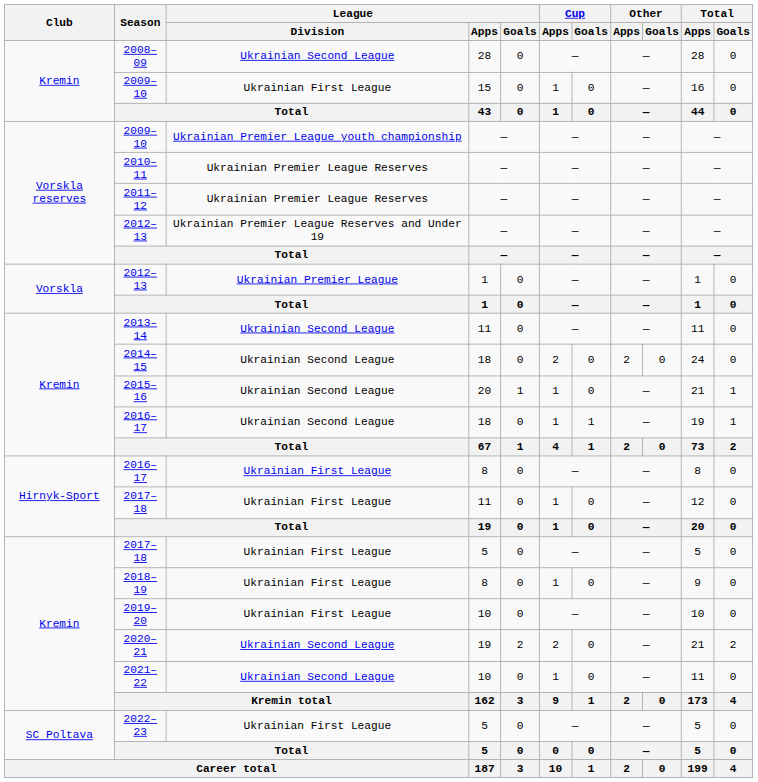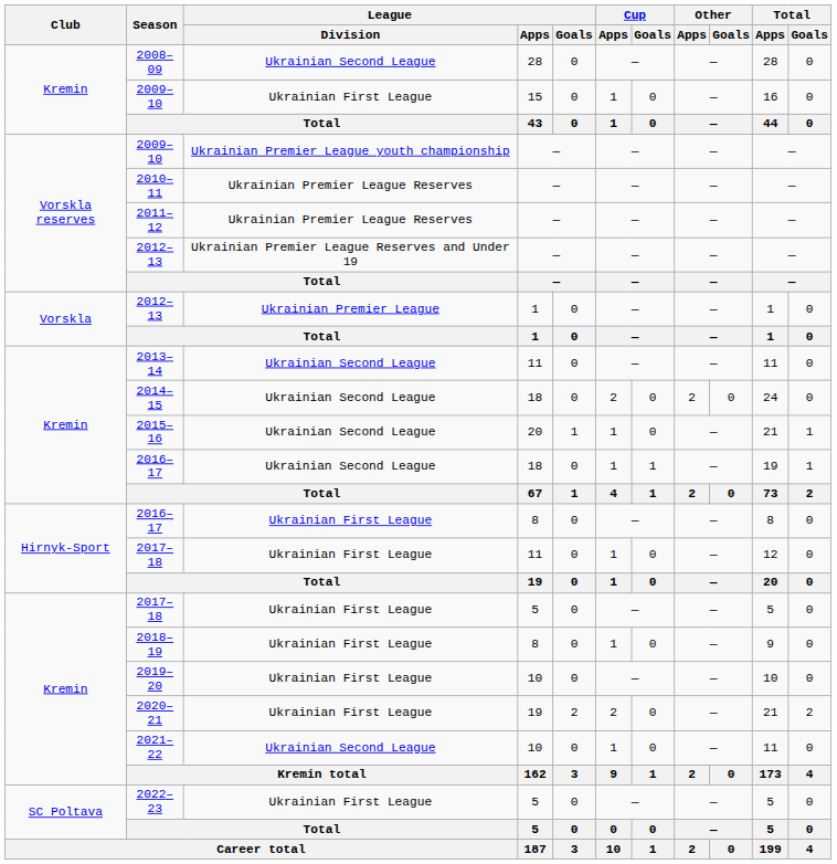2020–21 | League / Division: Ukrainian Second League -> Ukrainian First League
